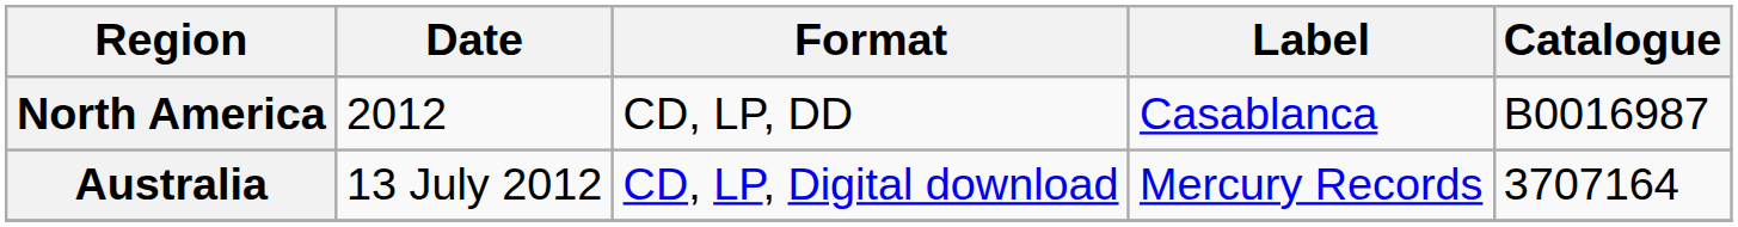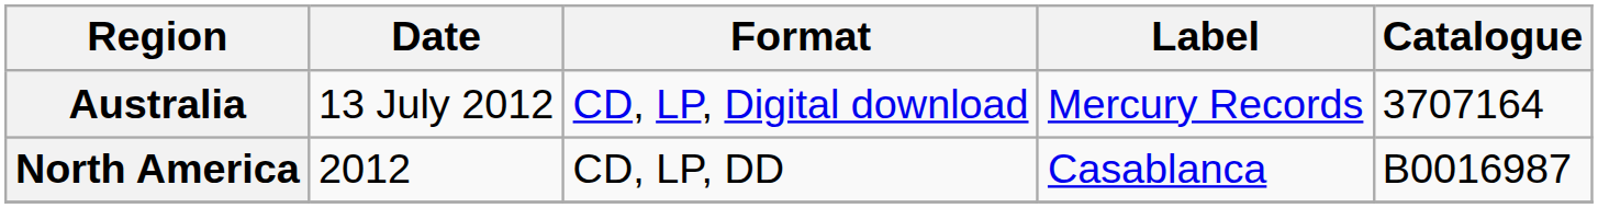rows swapped: Australia <-> North America
